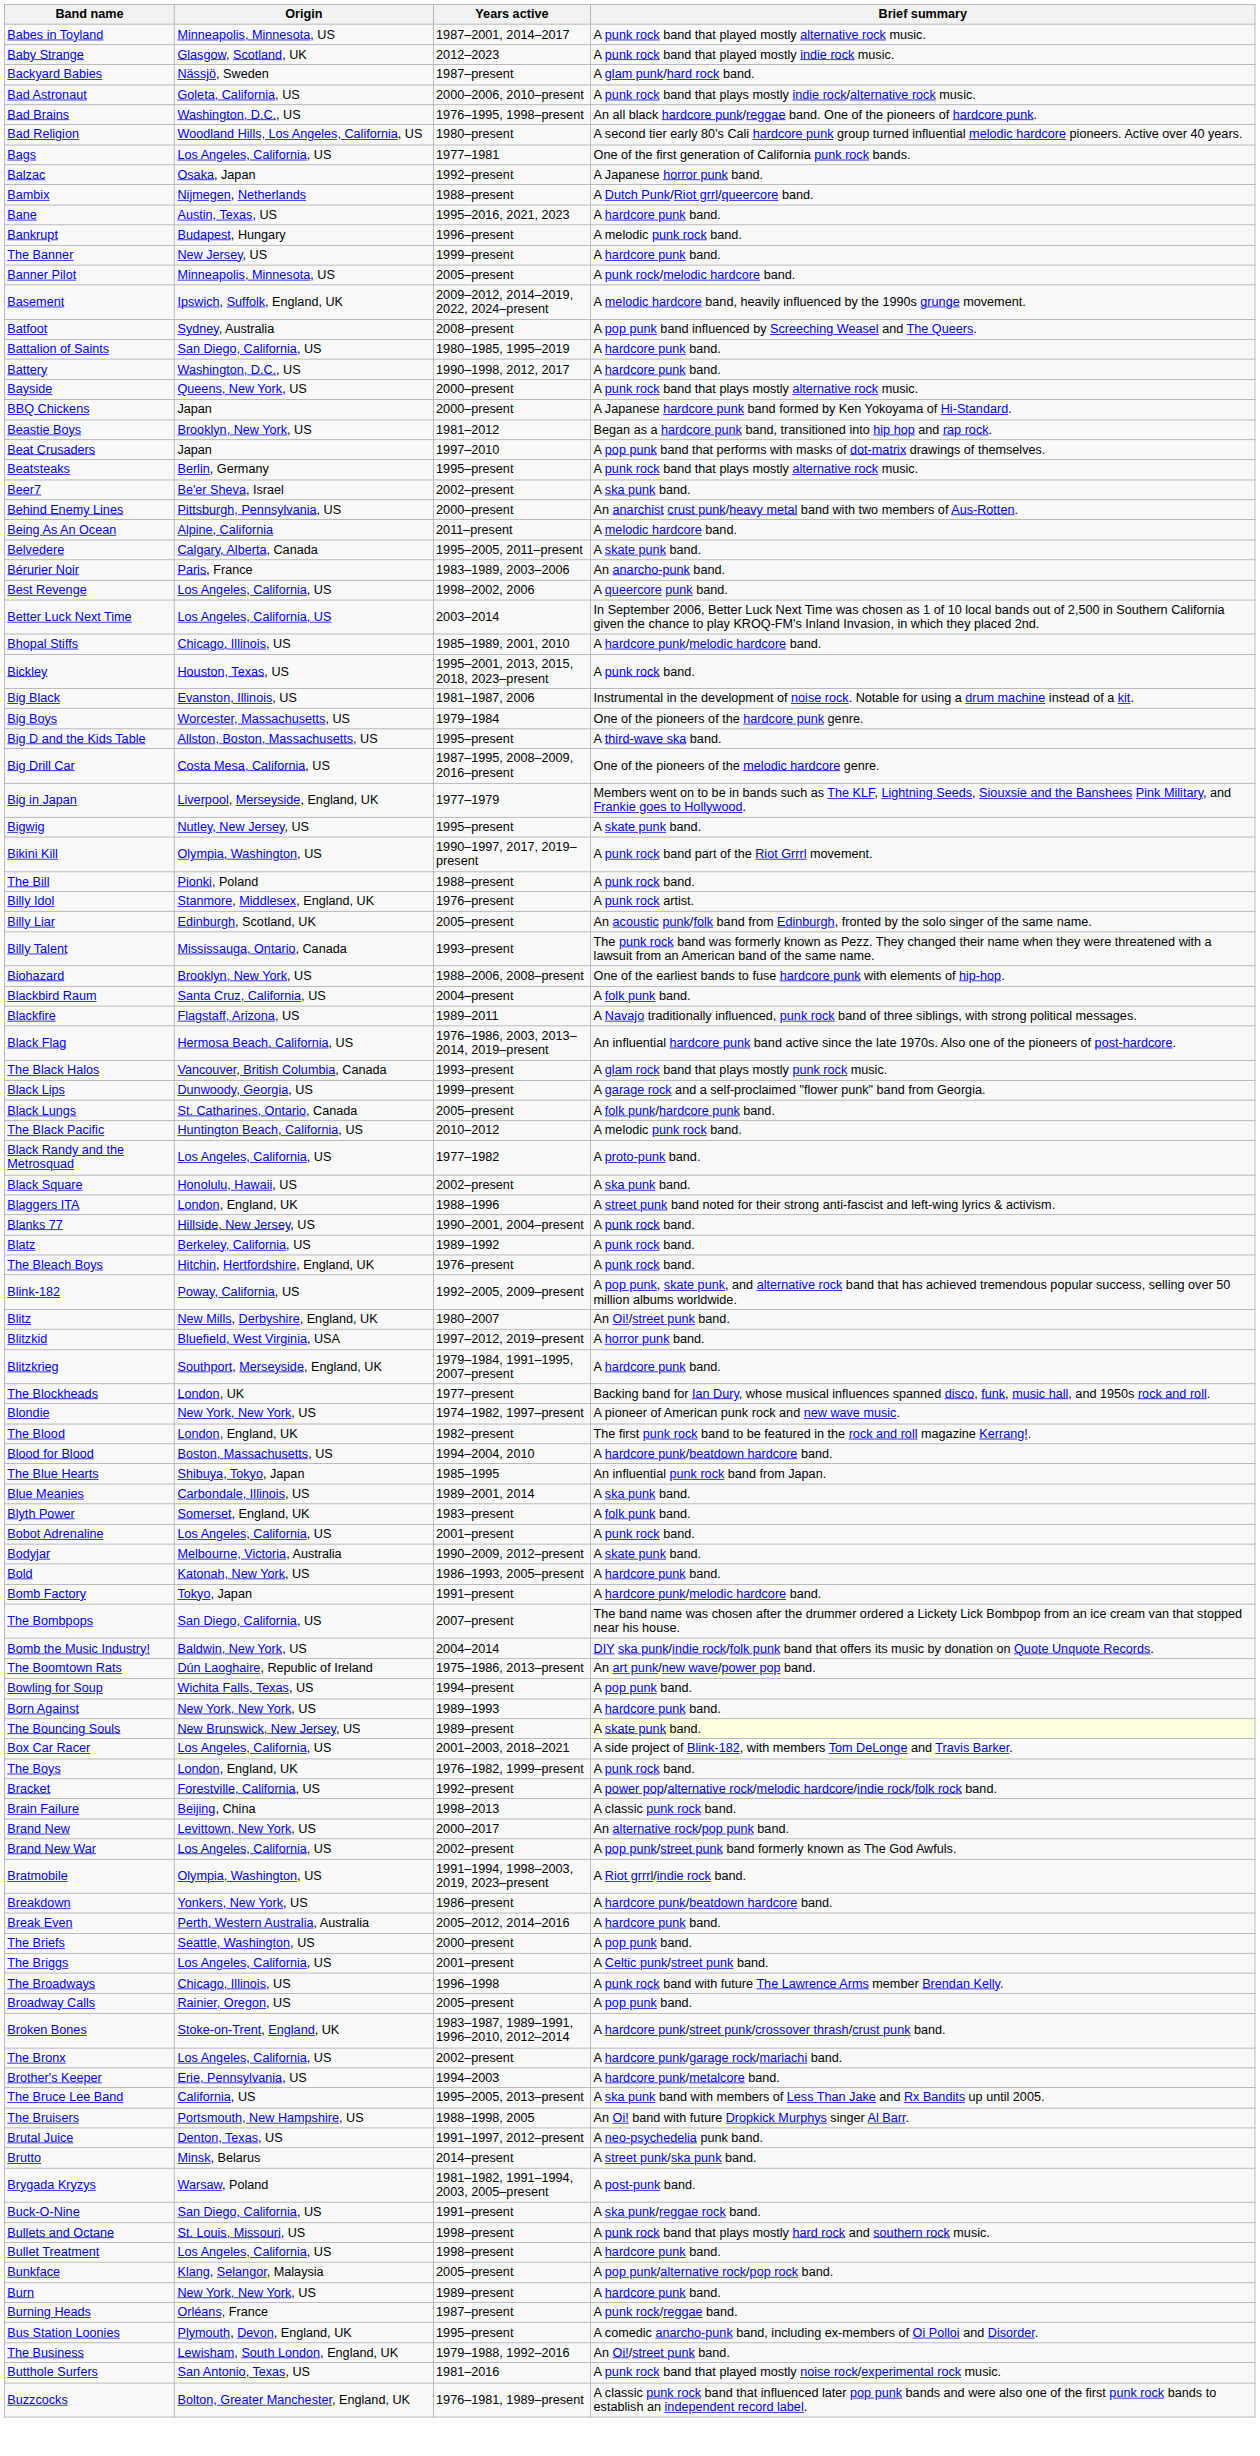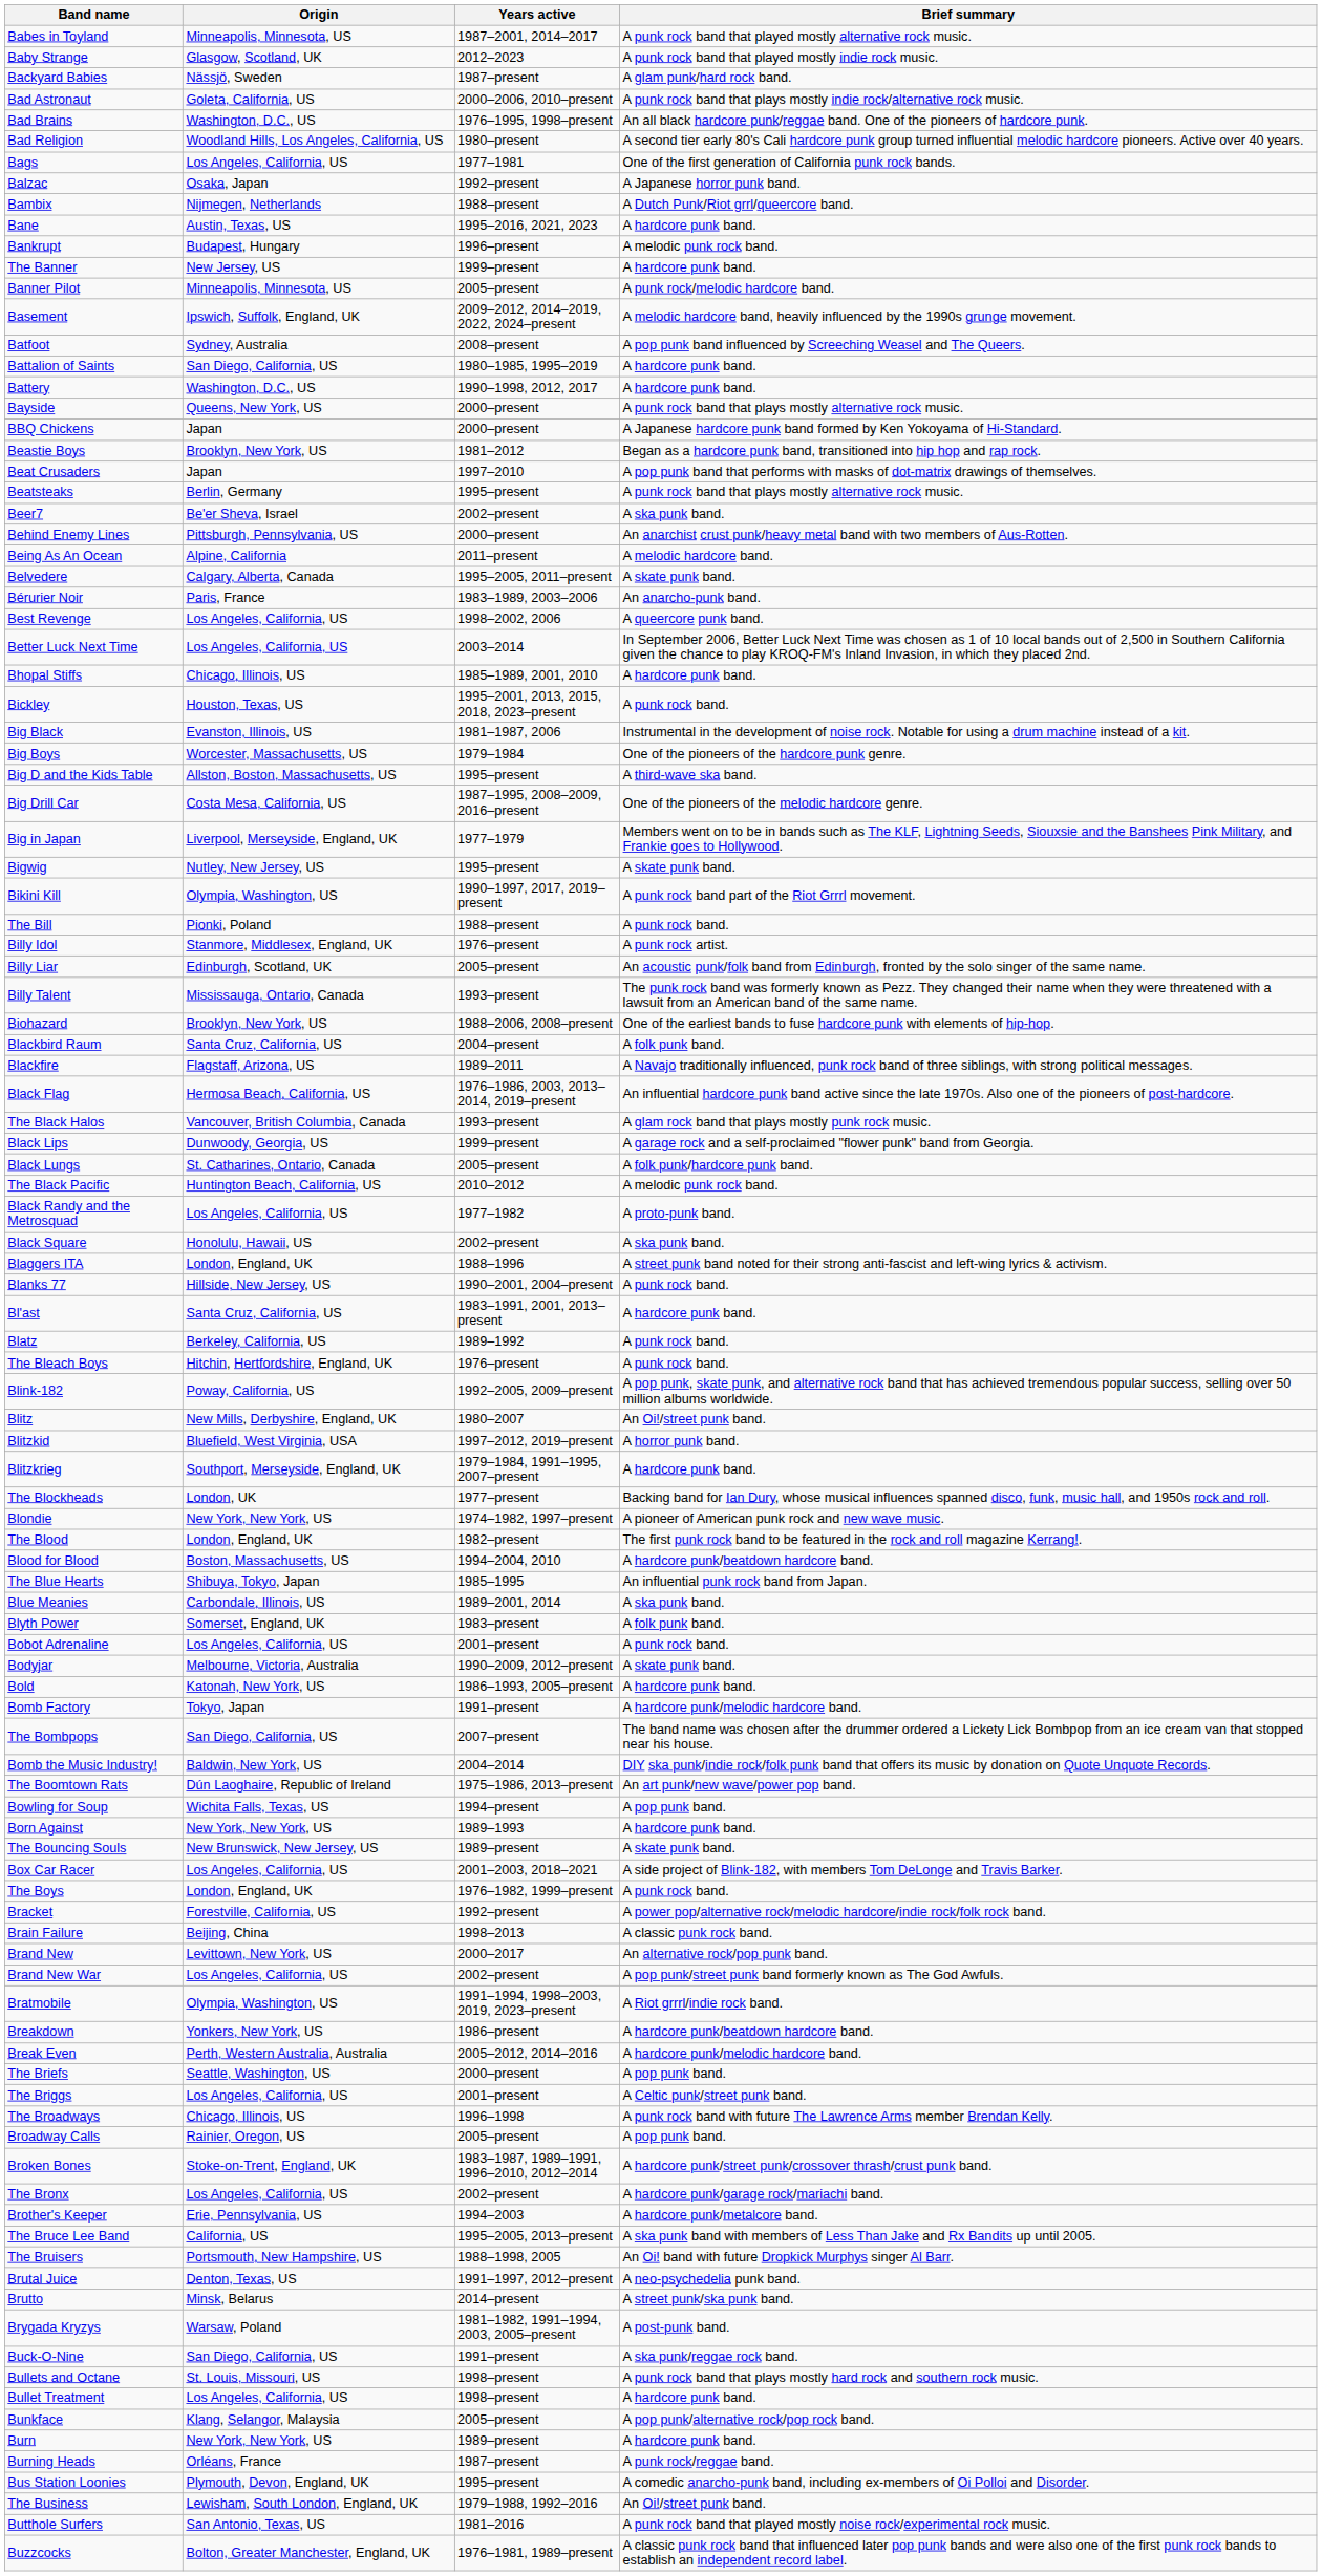Bhopal Stiffs | Brief summary: A hardcore punk/melodic hardcore band. -> A hardcore punk band.
+ row: Bl'ast | Santa Cruz, California, US | 1983–1991, 2001, 2013–present | A hardcore punk band.
The Bouncing Souls | Brief summary: lightyellow background -> no background
Break Even | Brief summary: A hardcore punk band. -> A hardcore punk/melodic hardcore band.
